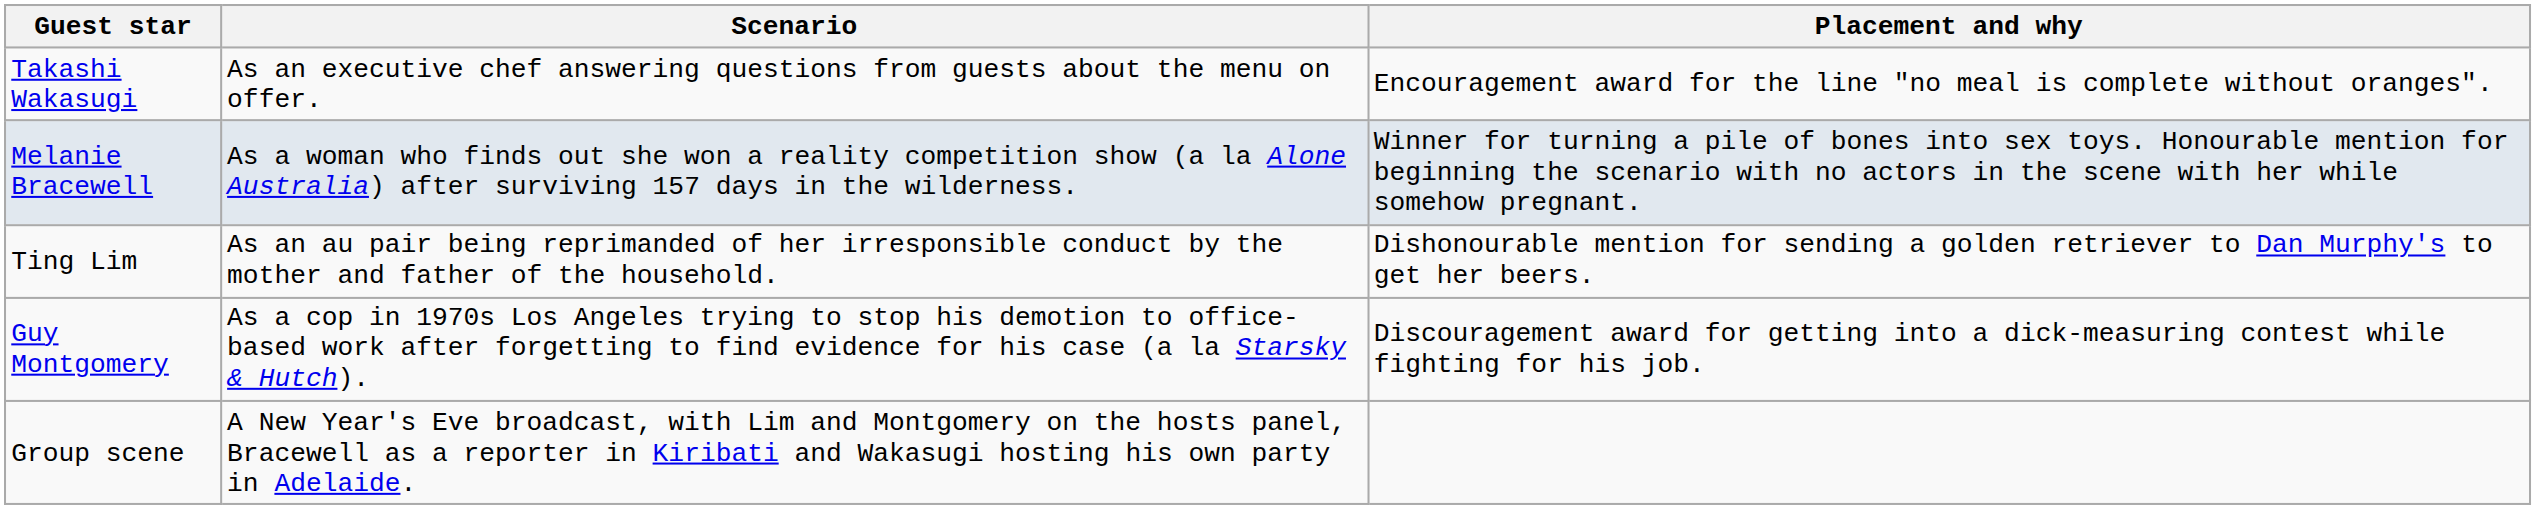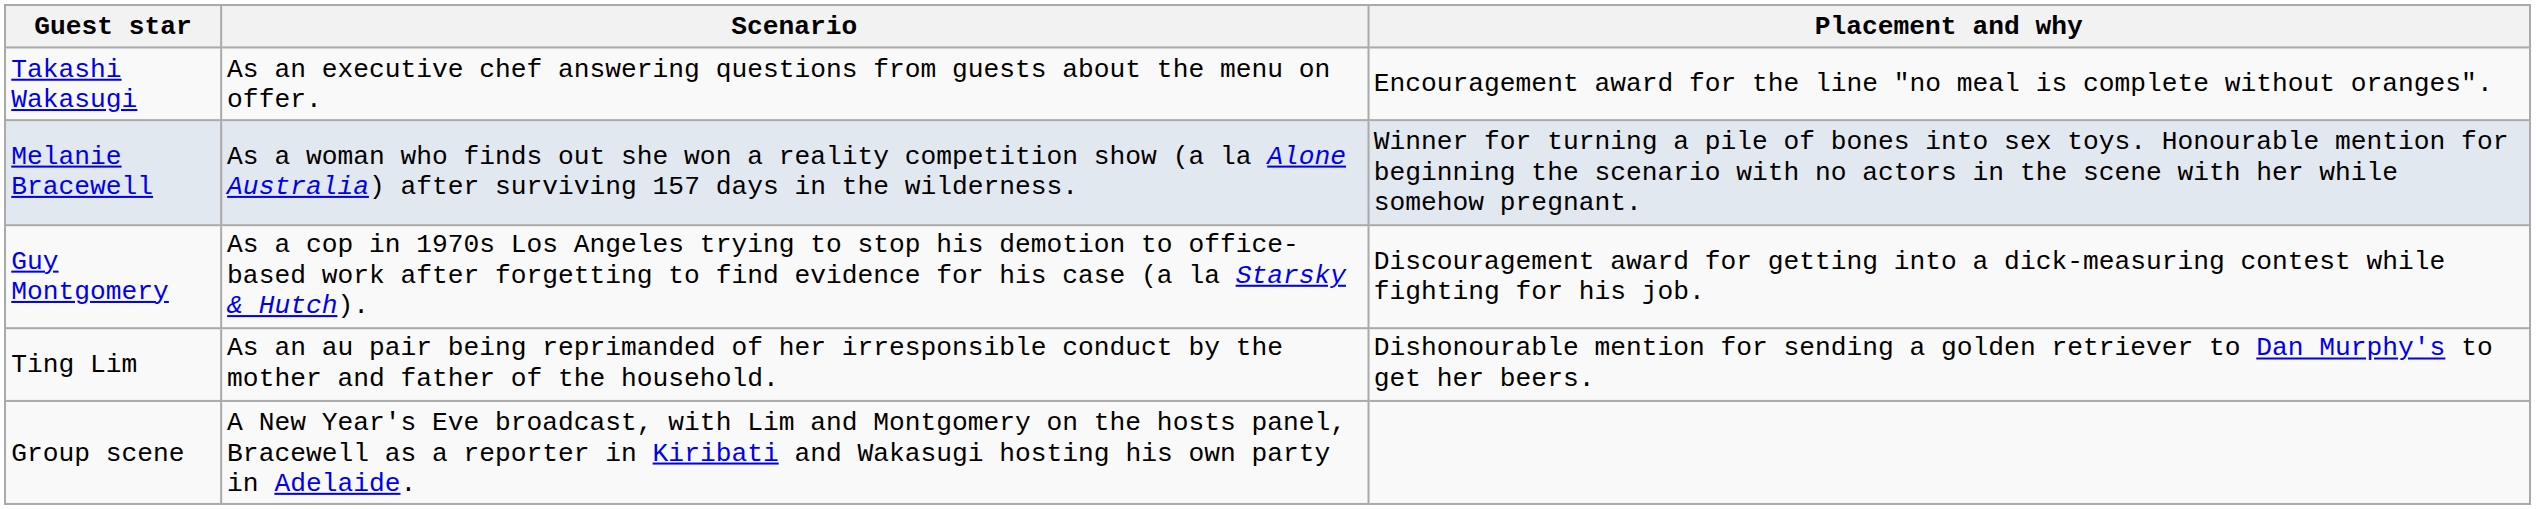rows swapped: Ting Lim <-> Guy Montgomery
